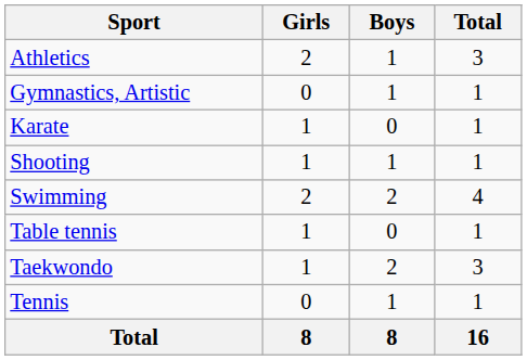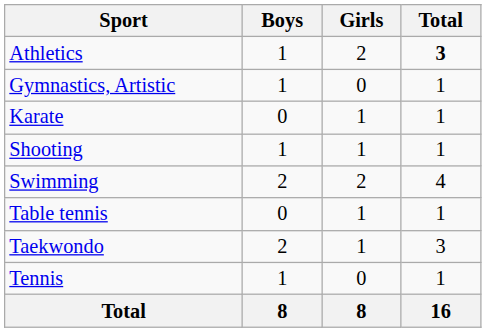columns swapped: Boys <-> Girls
Athletics | Total: normal -> bold
